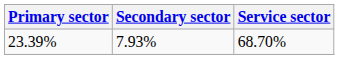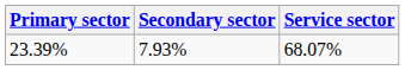23.39% | Service sector: 68.70% -> 68.07%
